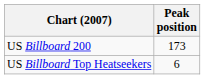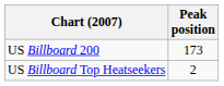US Billboard Top Heatseekers | Peak position: 6 -> 2
